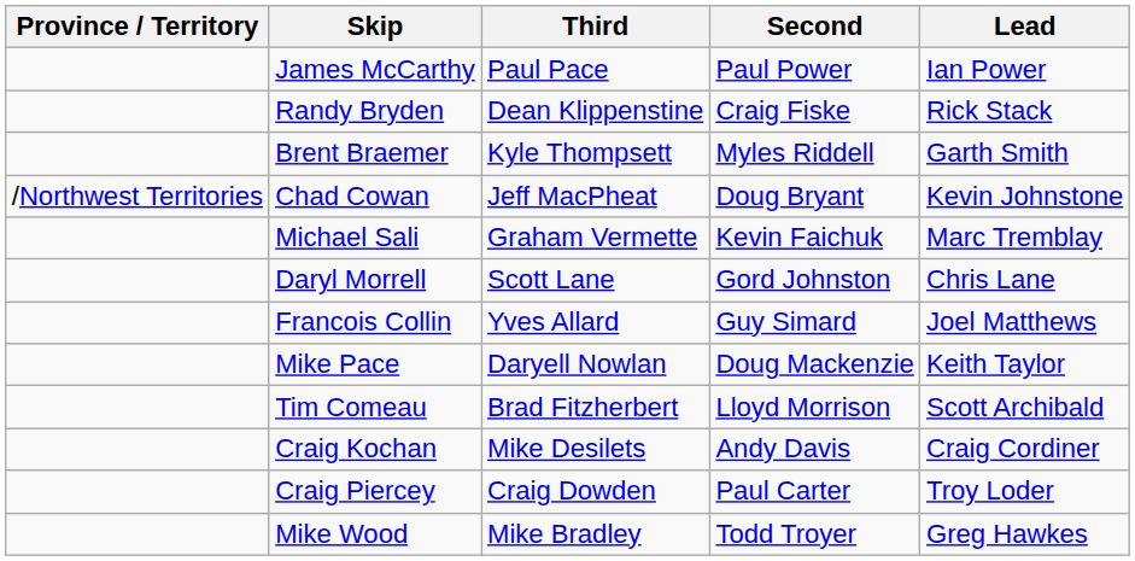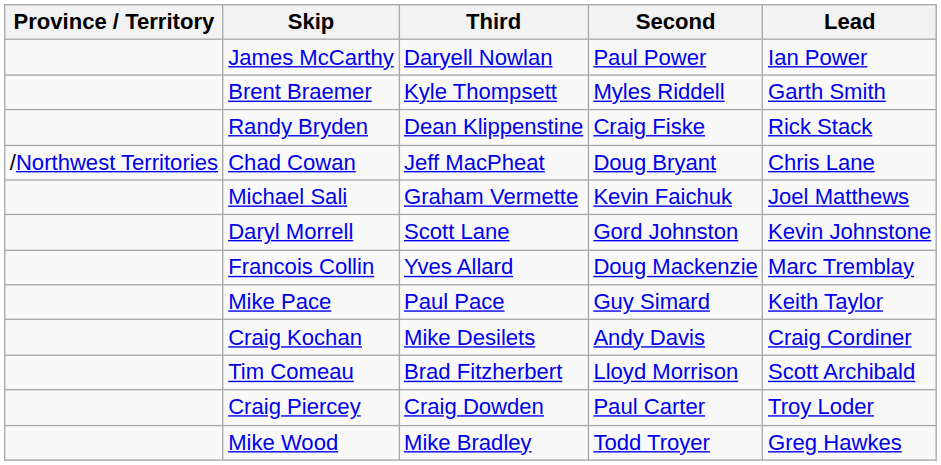James McCarthy | Third: Paul Pace -> Daryell Nowlan
rows swapped: Randy Bryden <-> Brent Braemer
Chad Cowan | Lead: Kevin Johnstone -> Chris Lane
Michael Sali | Lead: Marc Tremblay -> Joel Matthews
Daryl Morrell | Lead: Chris Lane -> Kevin Johnstone
Francois Collin | Second: Guy Simard -> Doug Mackenzie
Francois Collin | Lead: Joel Matthews -> Marc Tremblay
Mike Pace | Third: Daryell Nowlan -> Paul Pace
Mike Pace | Second: Doug Mackenzie -> Guy Simard
rows swapped: Tim Comeau <-> Craig Kochan
